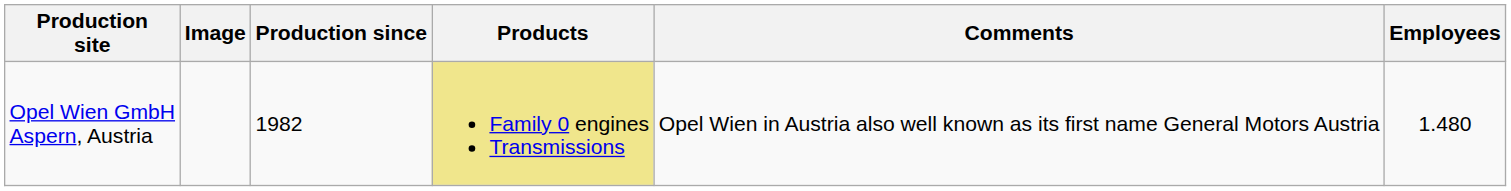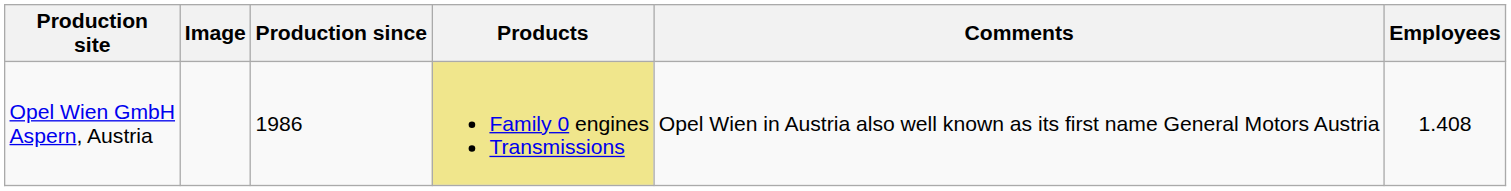Opel Wien GmbH Aspern, Austria | Production since: 1982 -> 1986
Opel Wien GmbH Aspern, Austria | Employees: 1.480 -> 1.408
